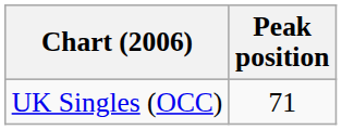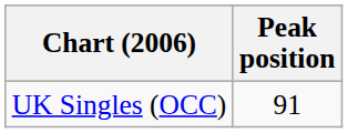UK Singles (OCC) | Peak position: 71 -> 91
